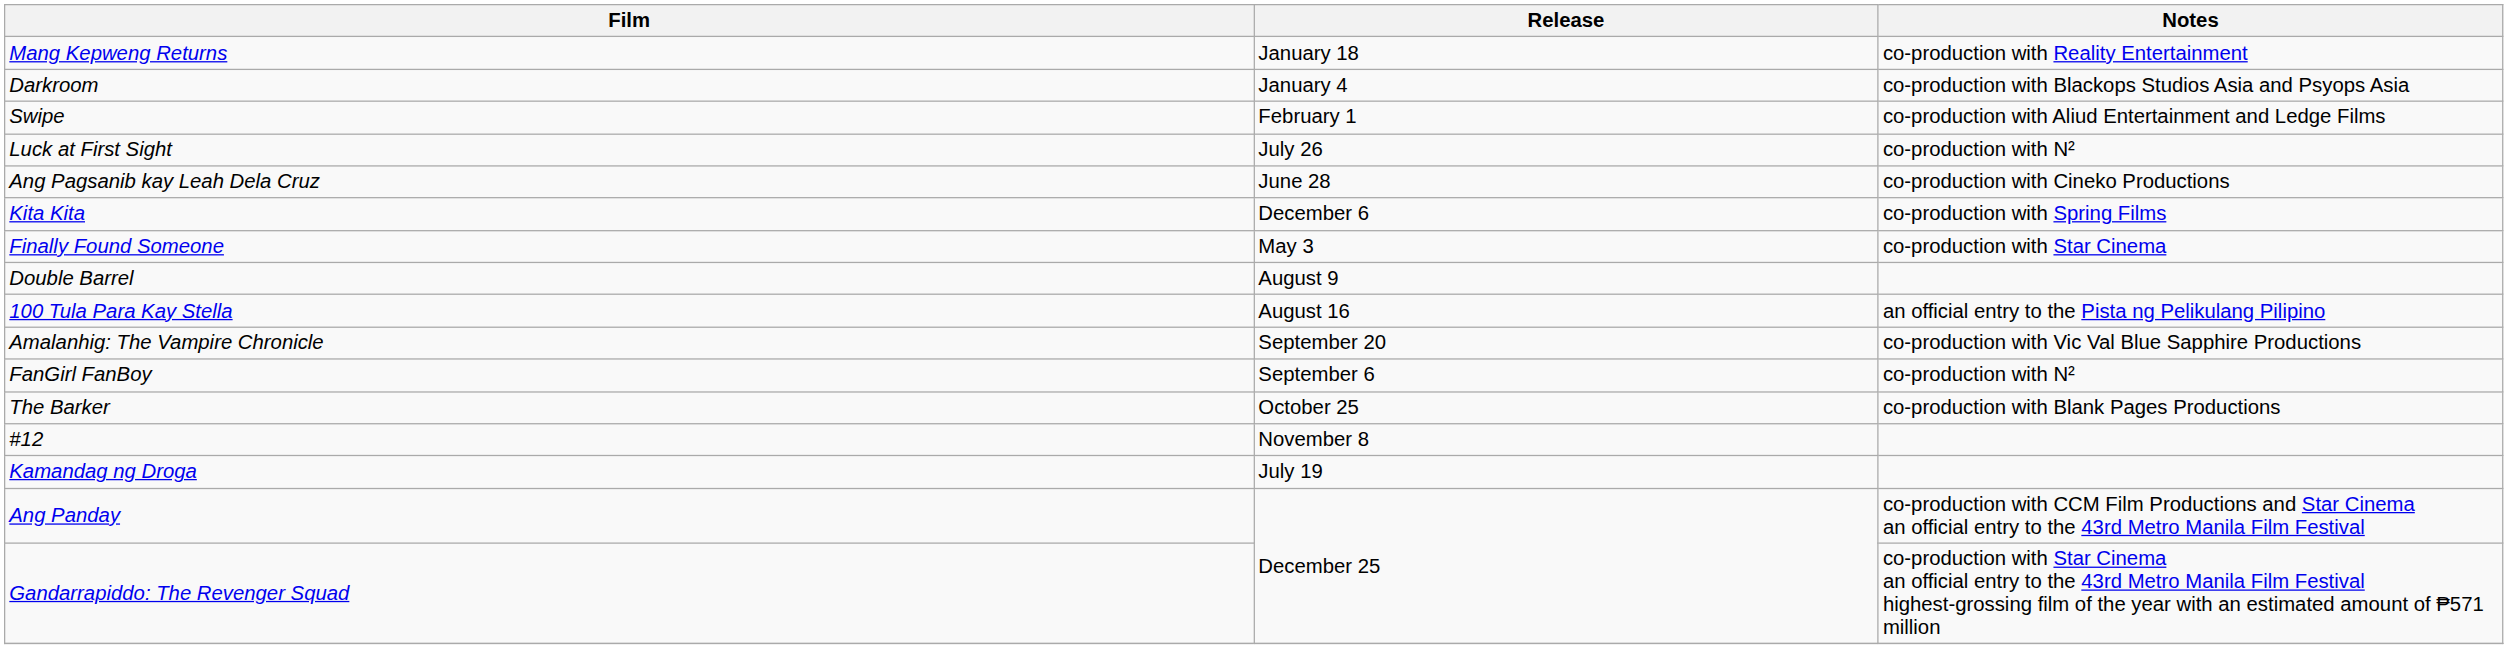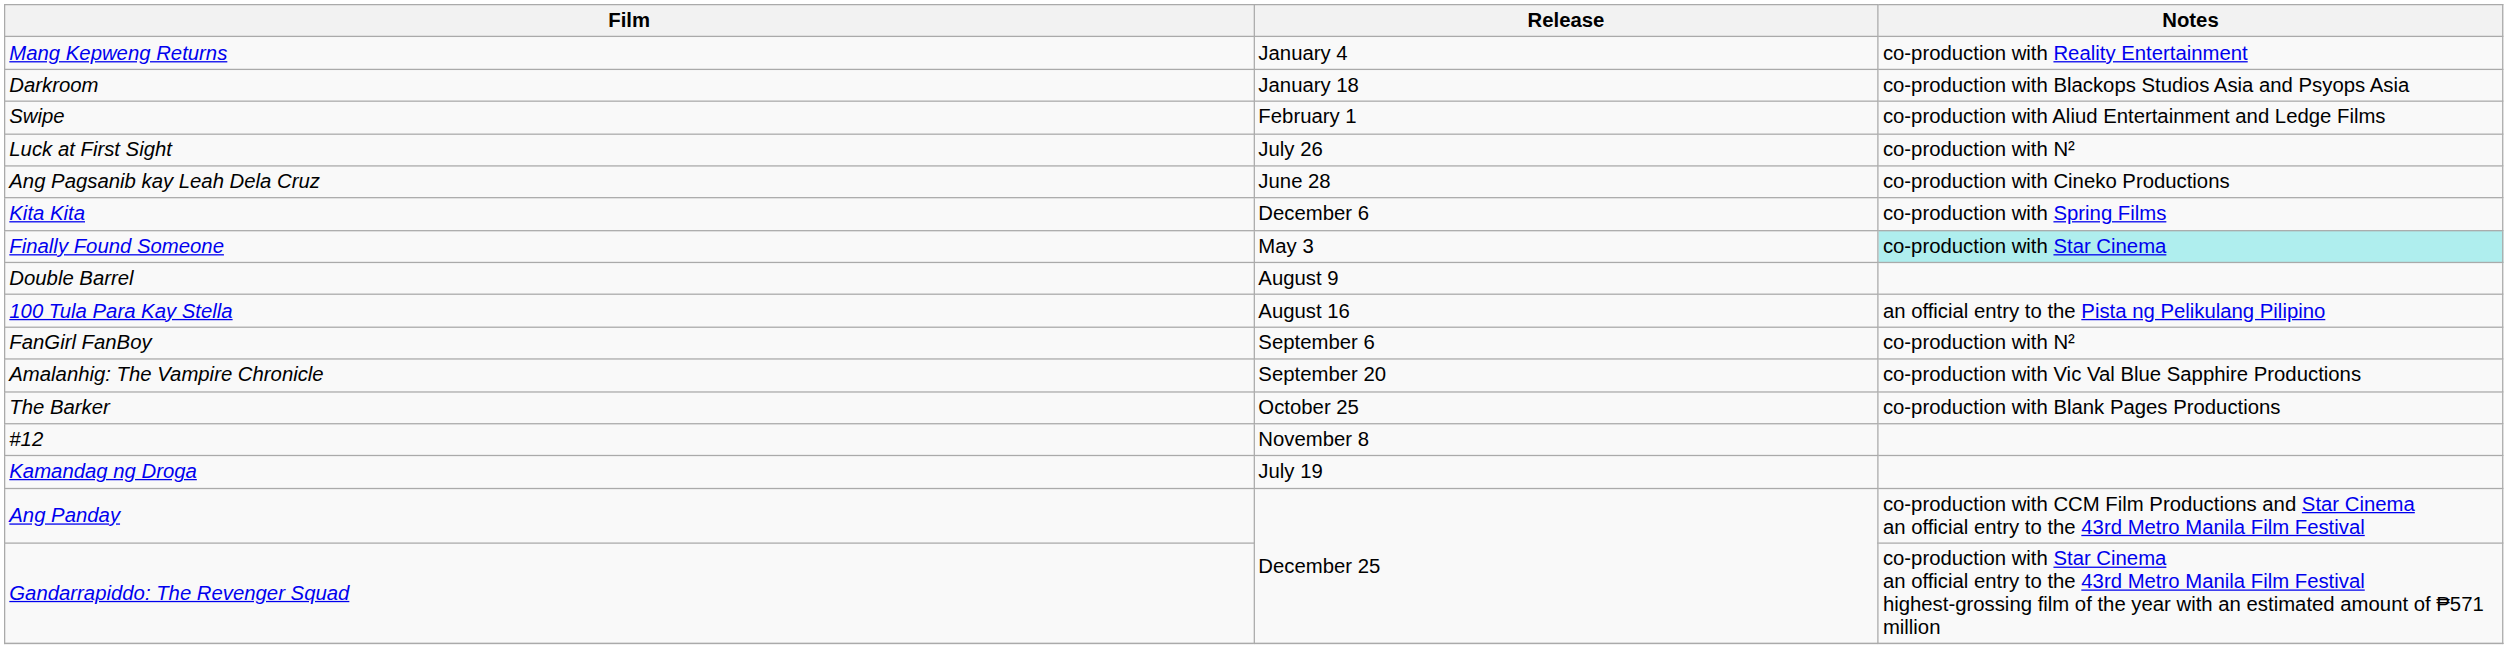Mang Kepweng Returns | Release: January 18 -> January 4
Darkroom | Release: January 4 -> January 18
Finally Found Someone | Notes: no background -> paleturquoise background
rows swapped: FanGirl FanBoy <-> Amalanhig: The Vampire Chronicle
